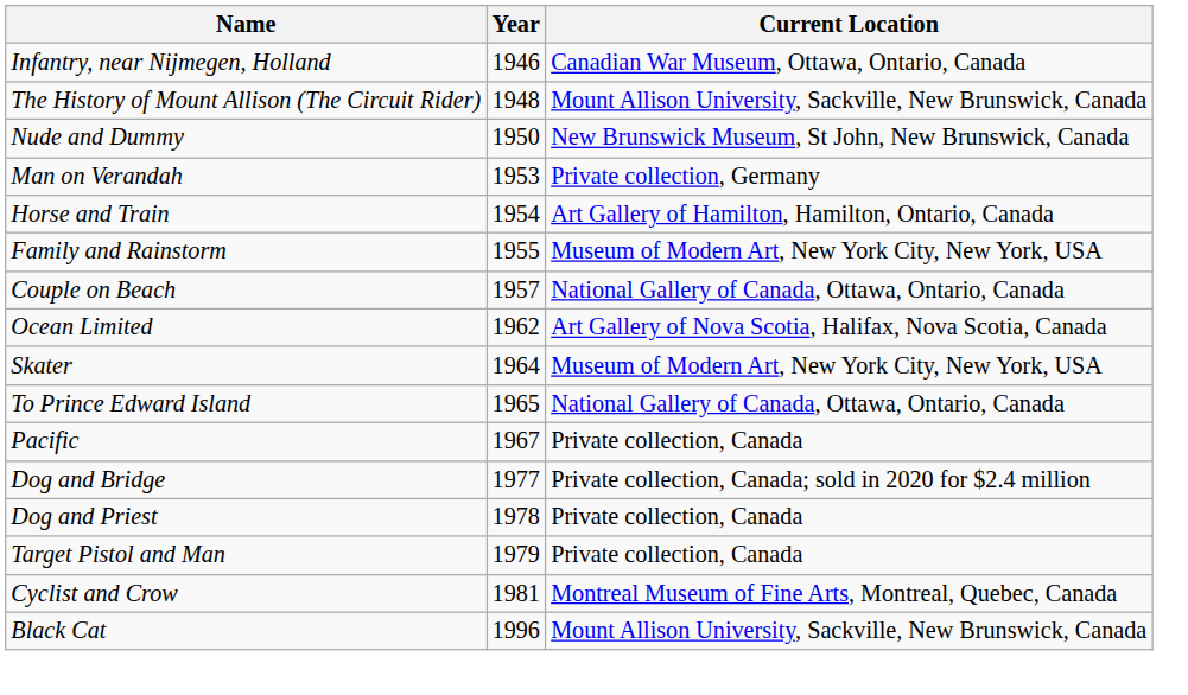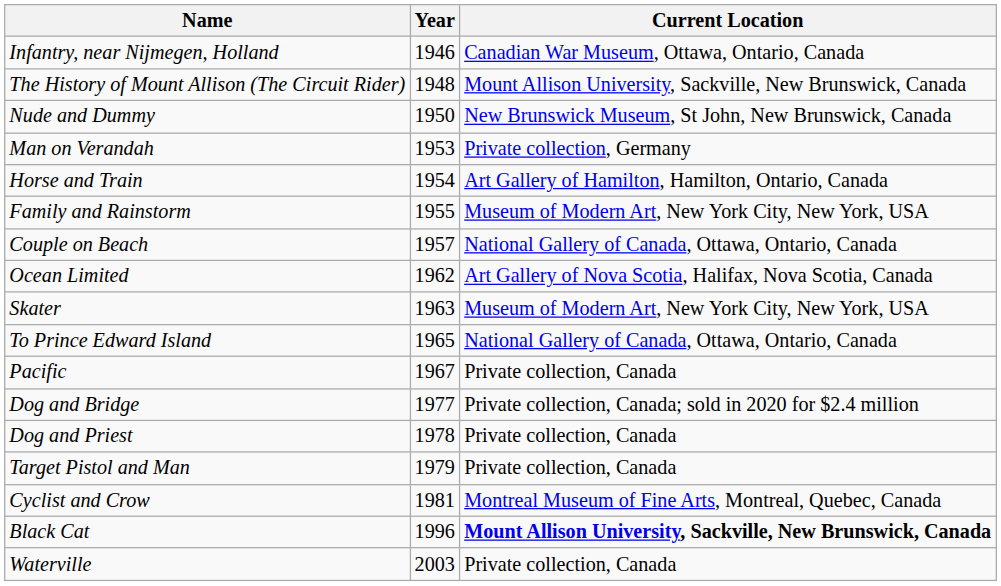Skater | Year: 1964 -> 1963
Black Cat | Current Location: normal -> bold
+ row: Waterville | 2003 | Private collection, Canada
